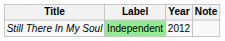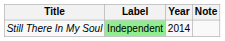Still There In My Soul | Year: 2012 -> 2014
